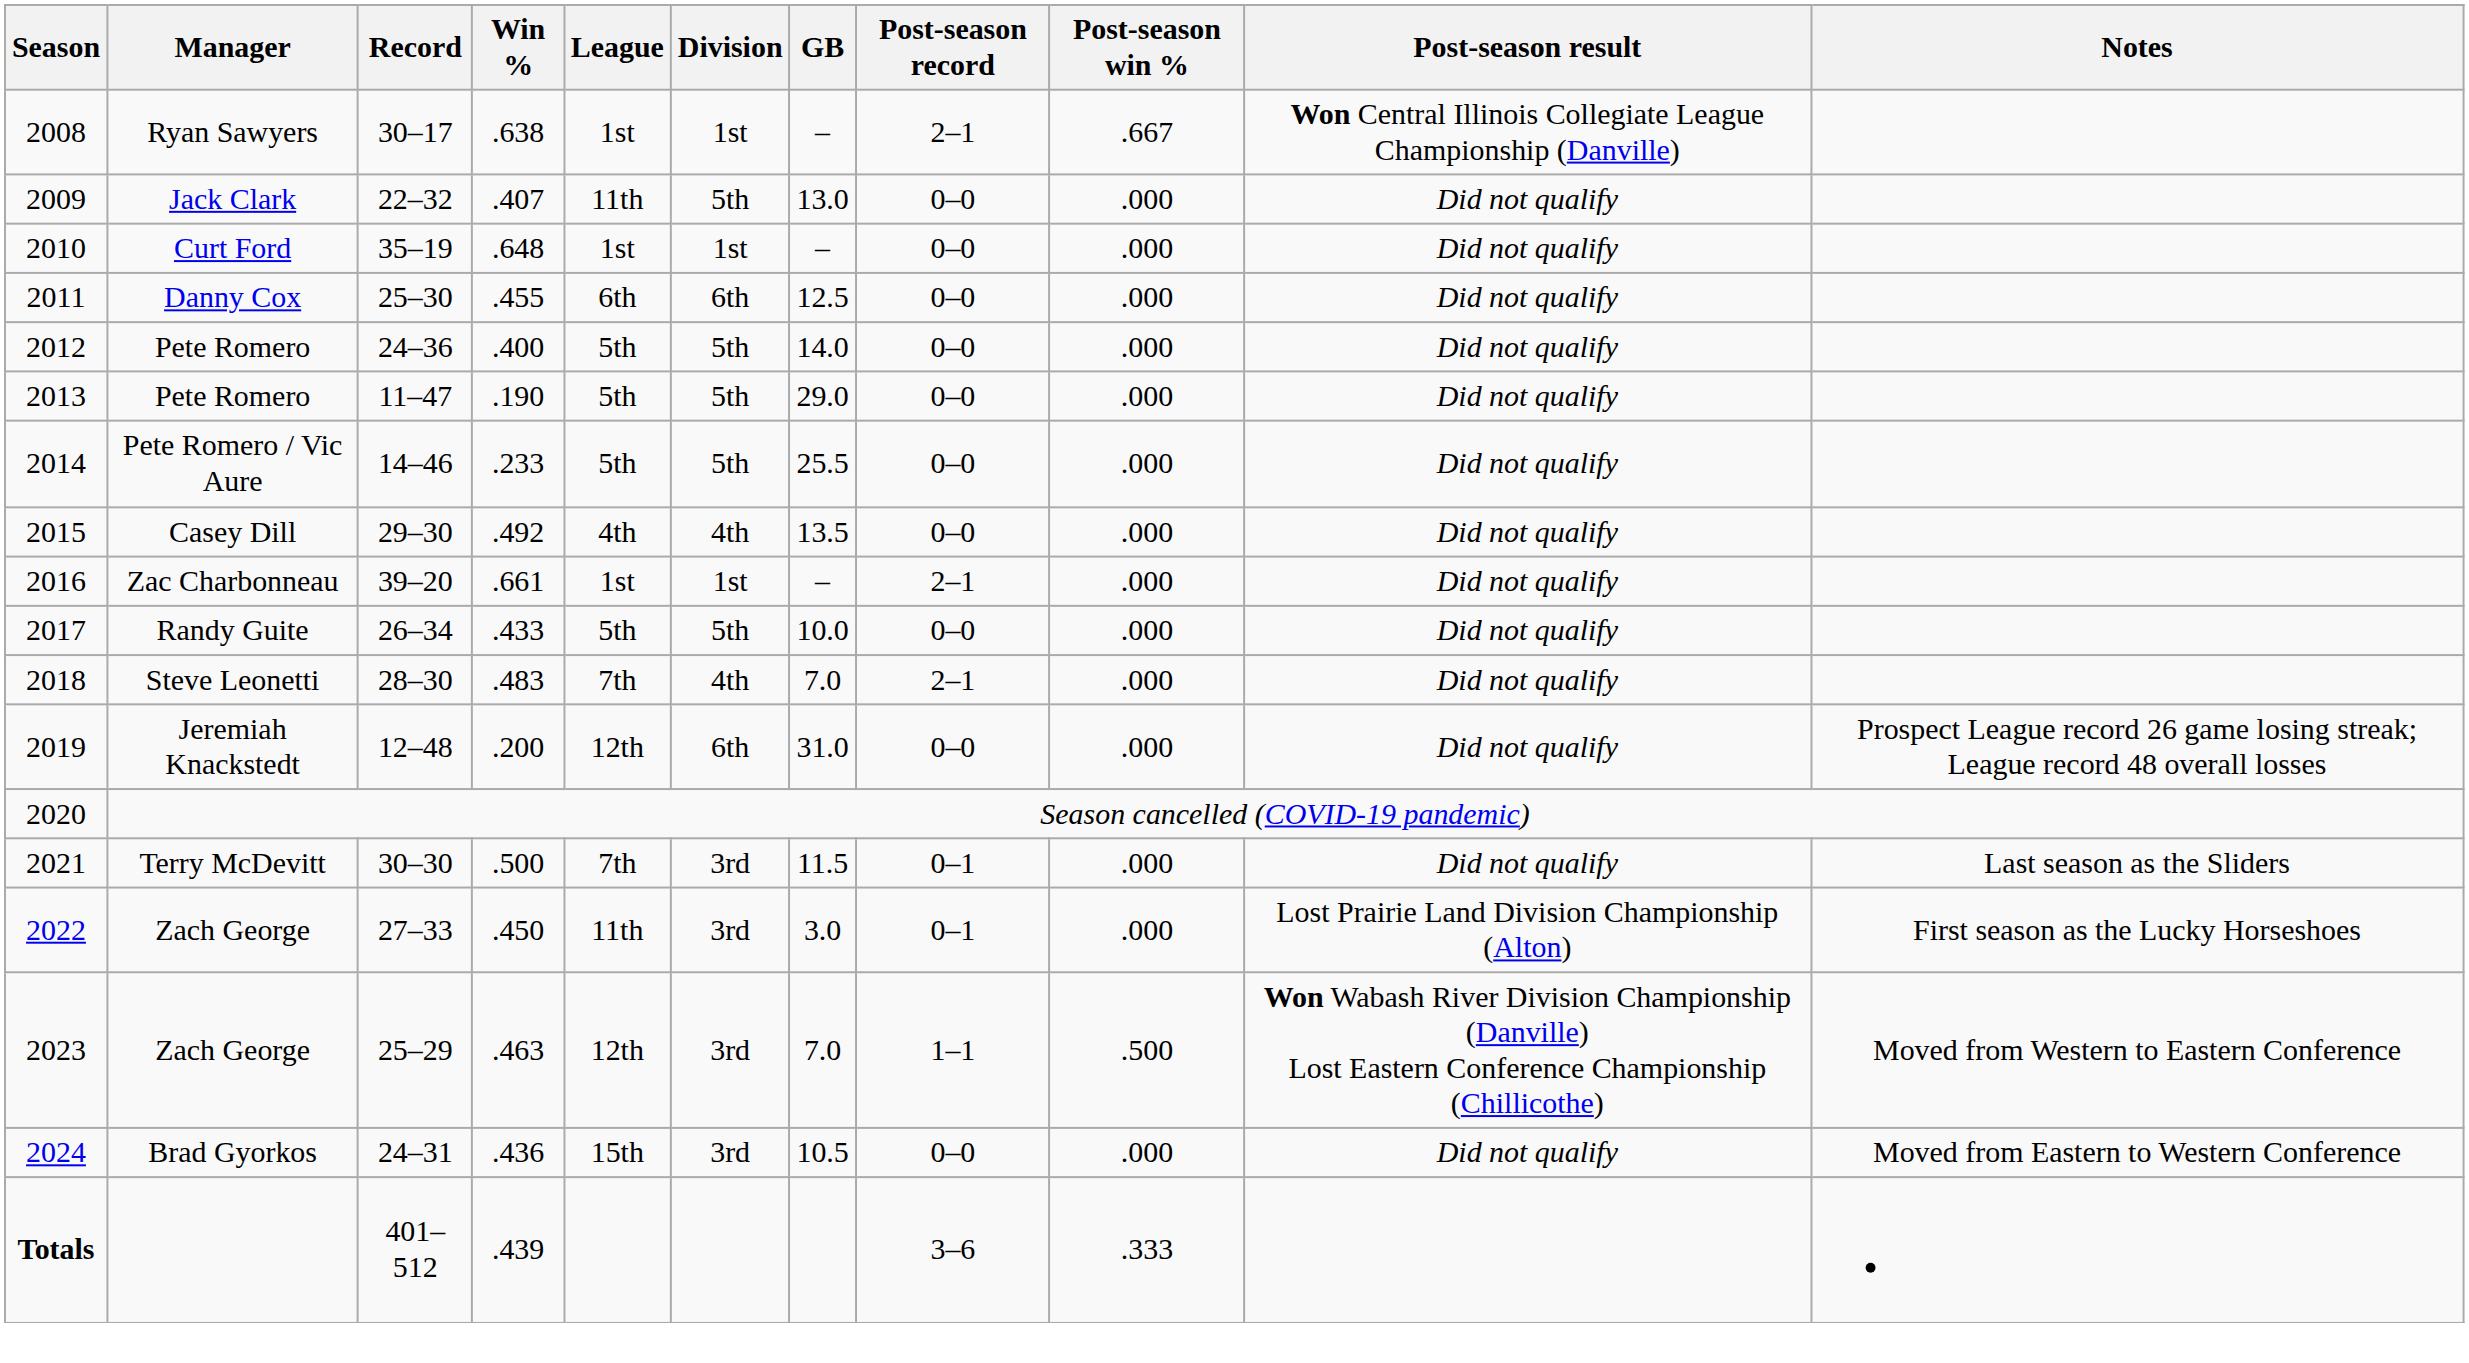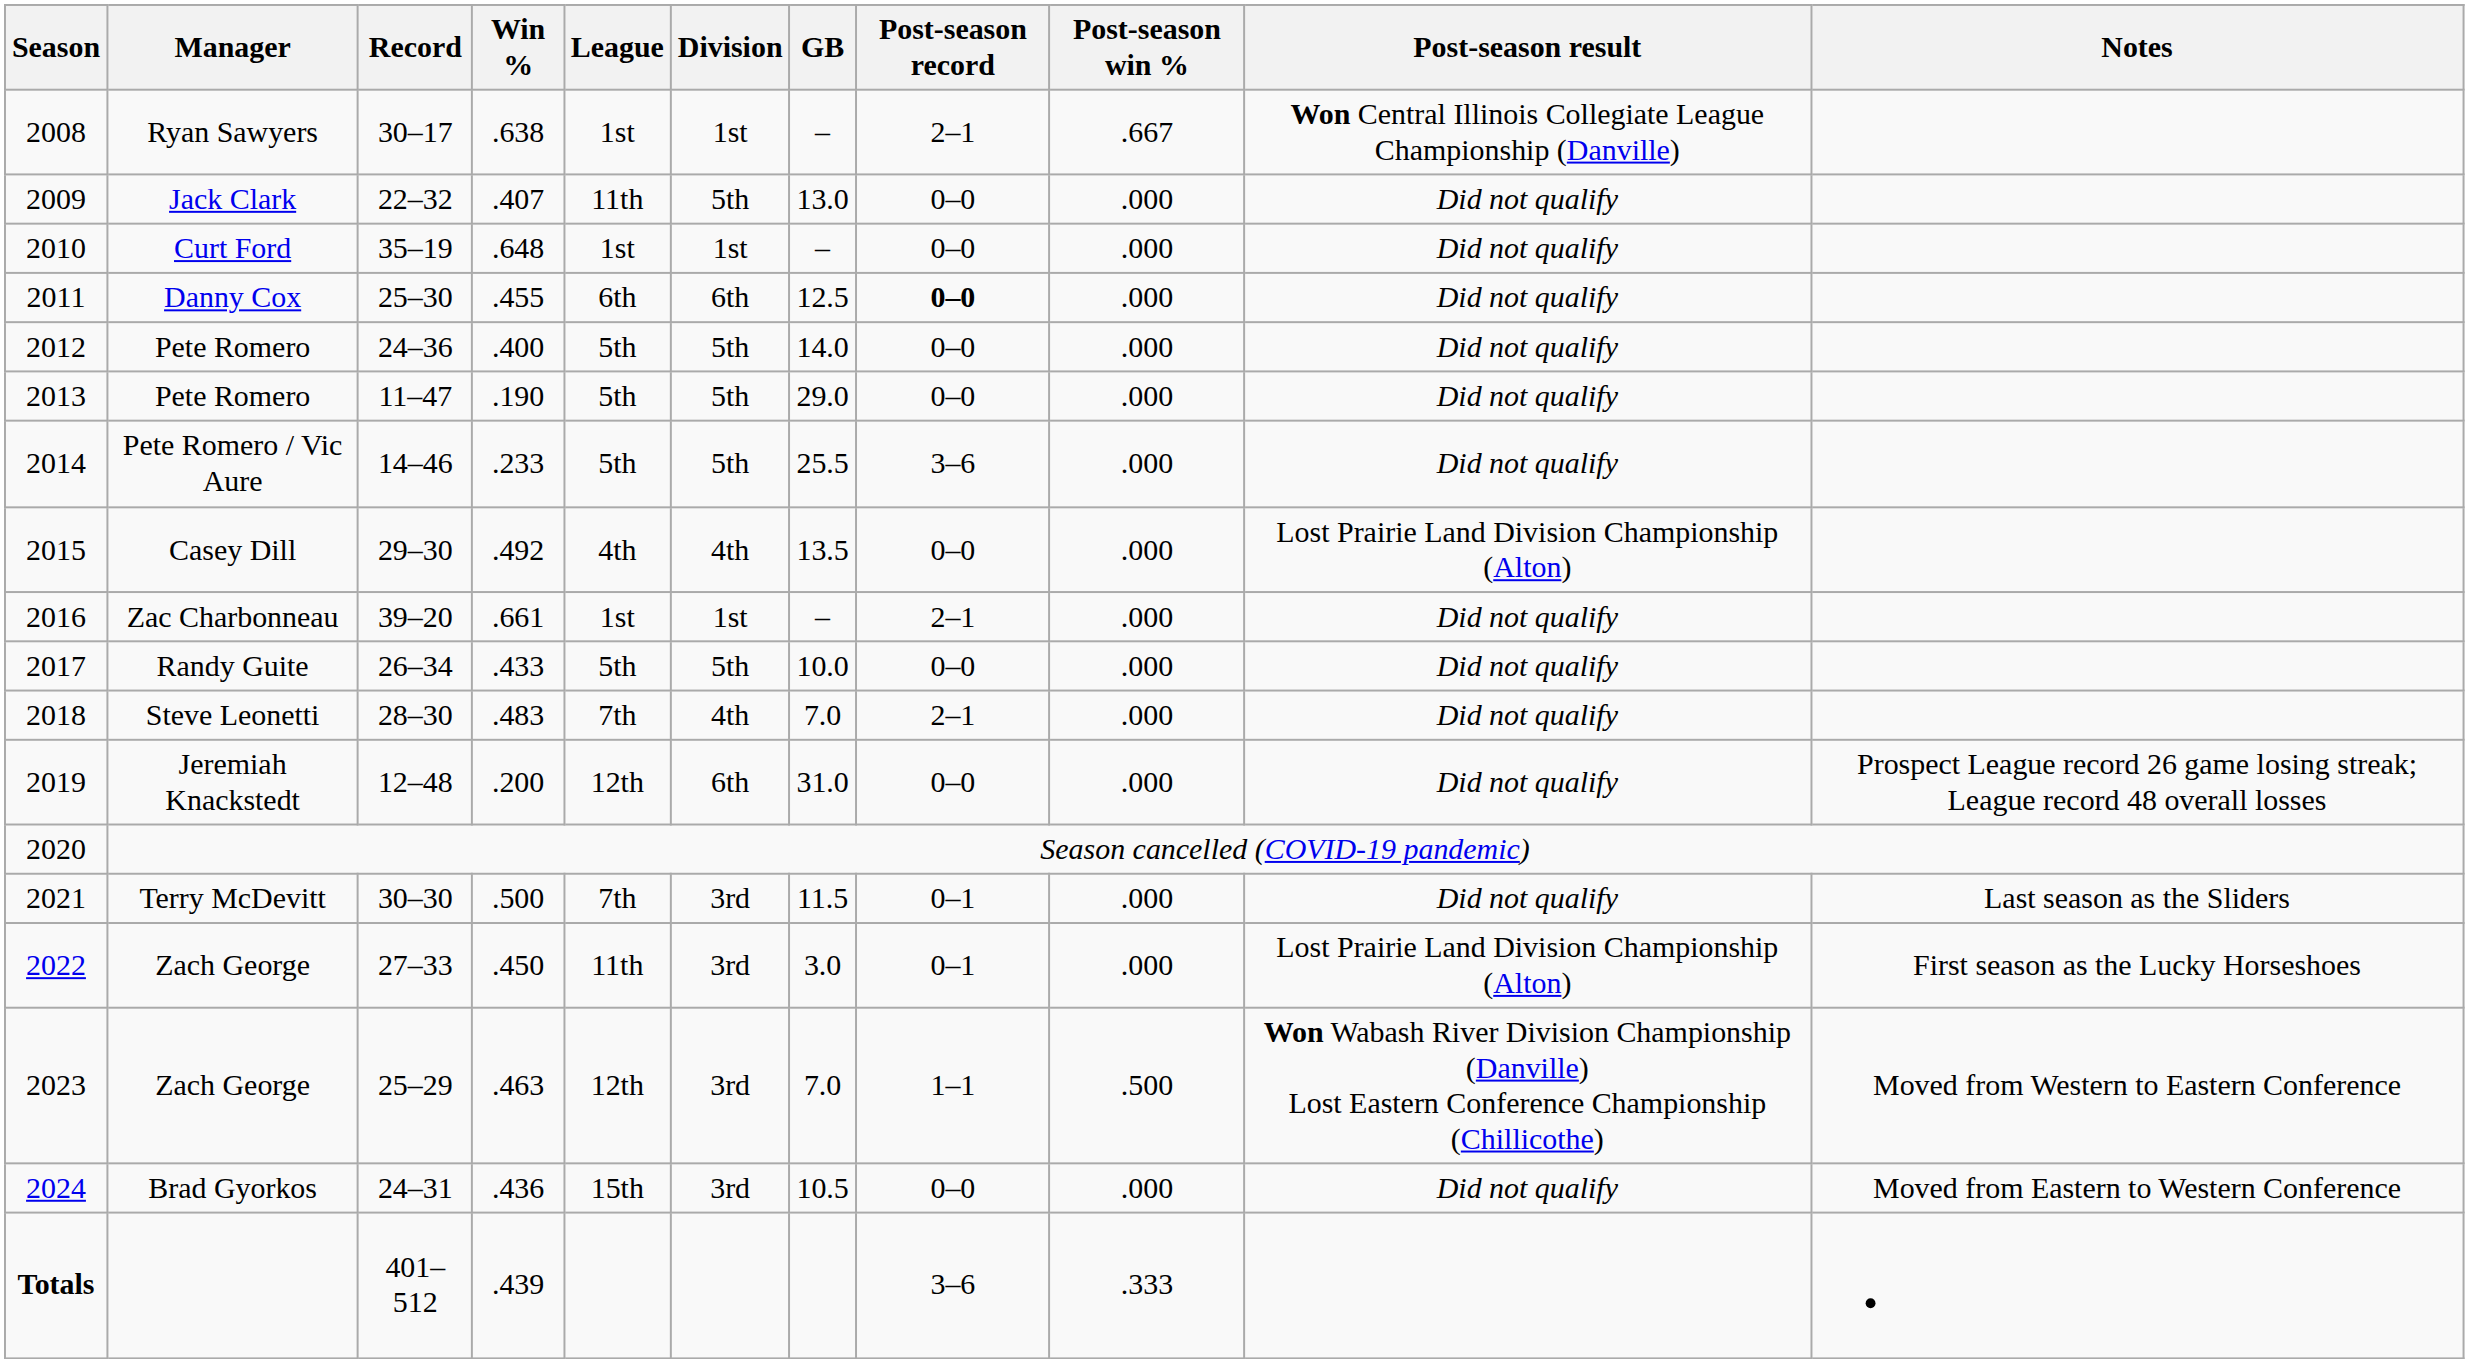2011 | Post-season record: normal -> bold
2014 | Post-season record: 0–0 -> 3–6
2015 | Post-season result: Did not qualify -> Lost Prairie Land Division Championship (Alton)
